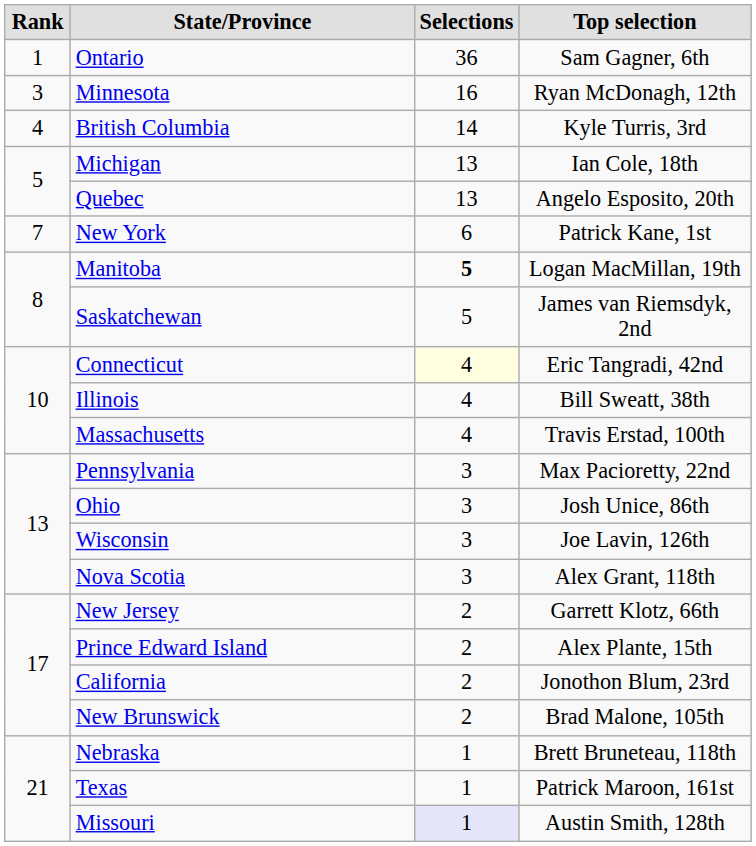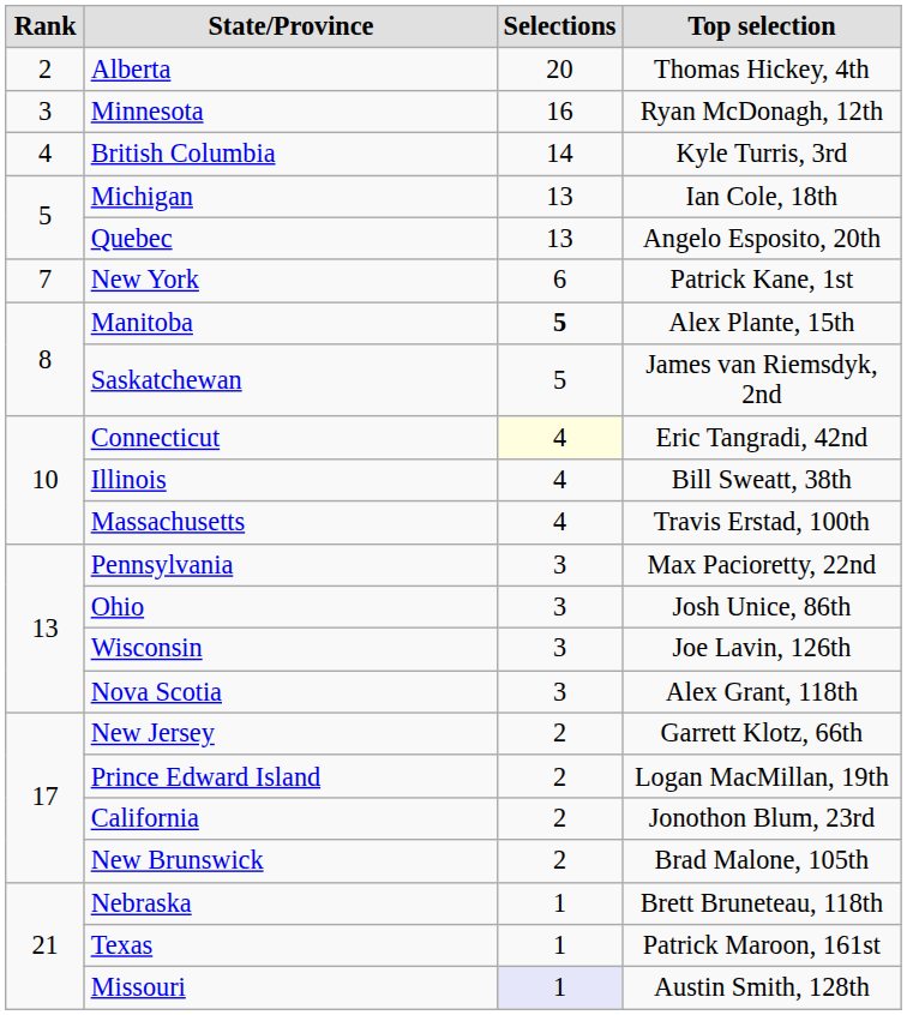- row: 1 | Ontario | 36 | Sam Gagner, 6th
+ row: 2 | Alberta | 20 | Thomas Hickey, 4th
Manitoba | Top selection: Logan MacMillan, 19th -> Alex Plante, 15th
Prince Edward Island | Top selection: Alex Plante, 15th -> Logan MacMillan, 19th
